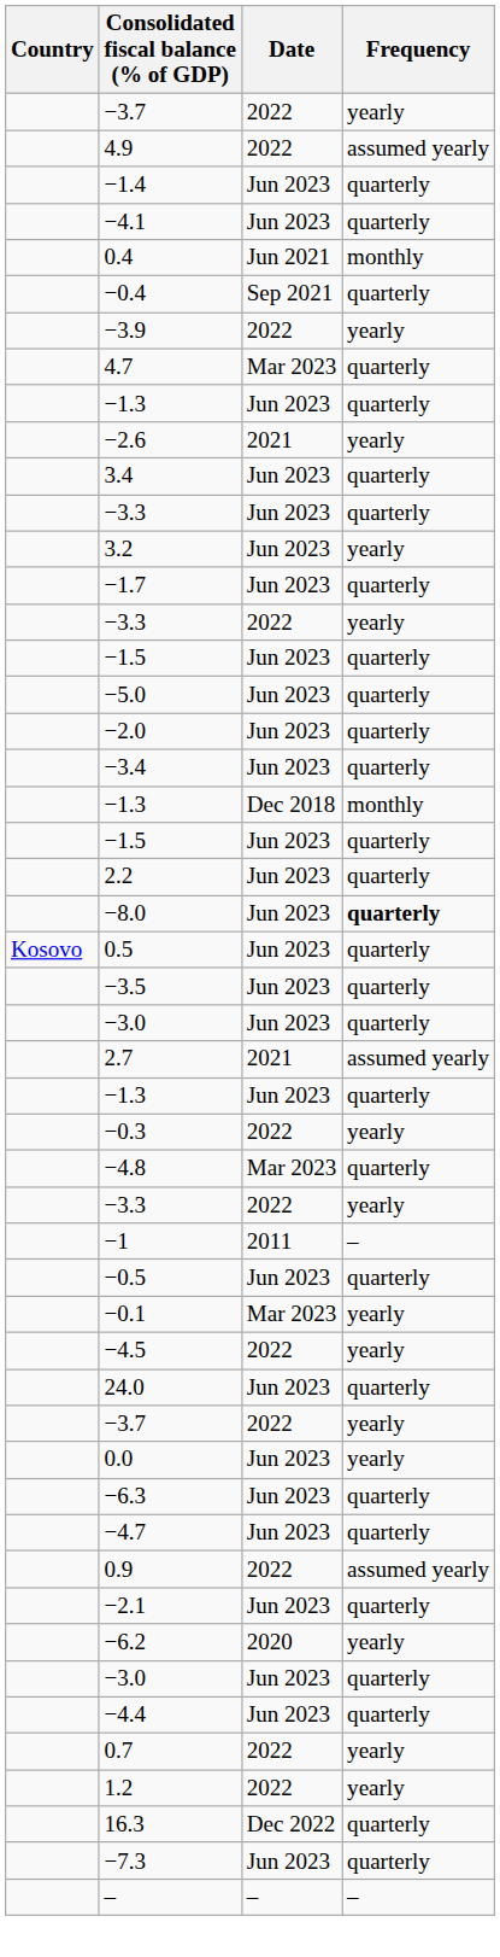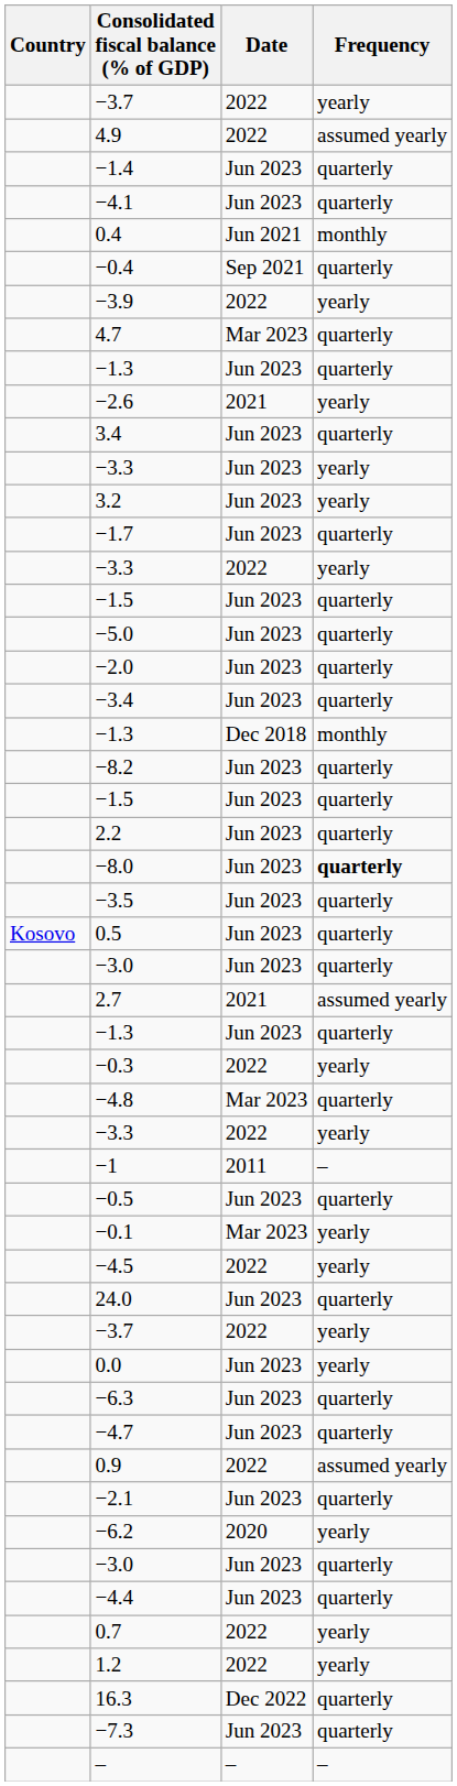−3.3 / Jun 2023 | Frequency: quarterly -> yearly
+ row: −8.2 | Jun 2023 | quarterly
rows swapped: −3.5 <-> 0.5
